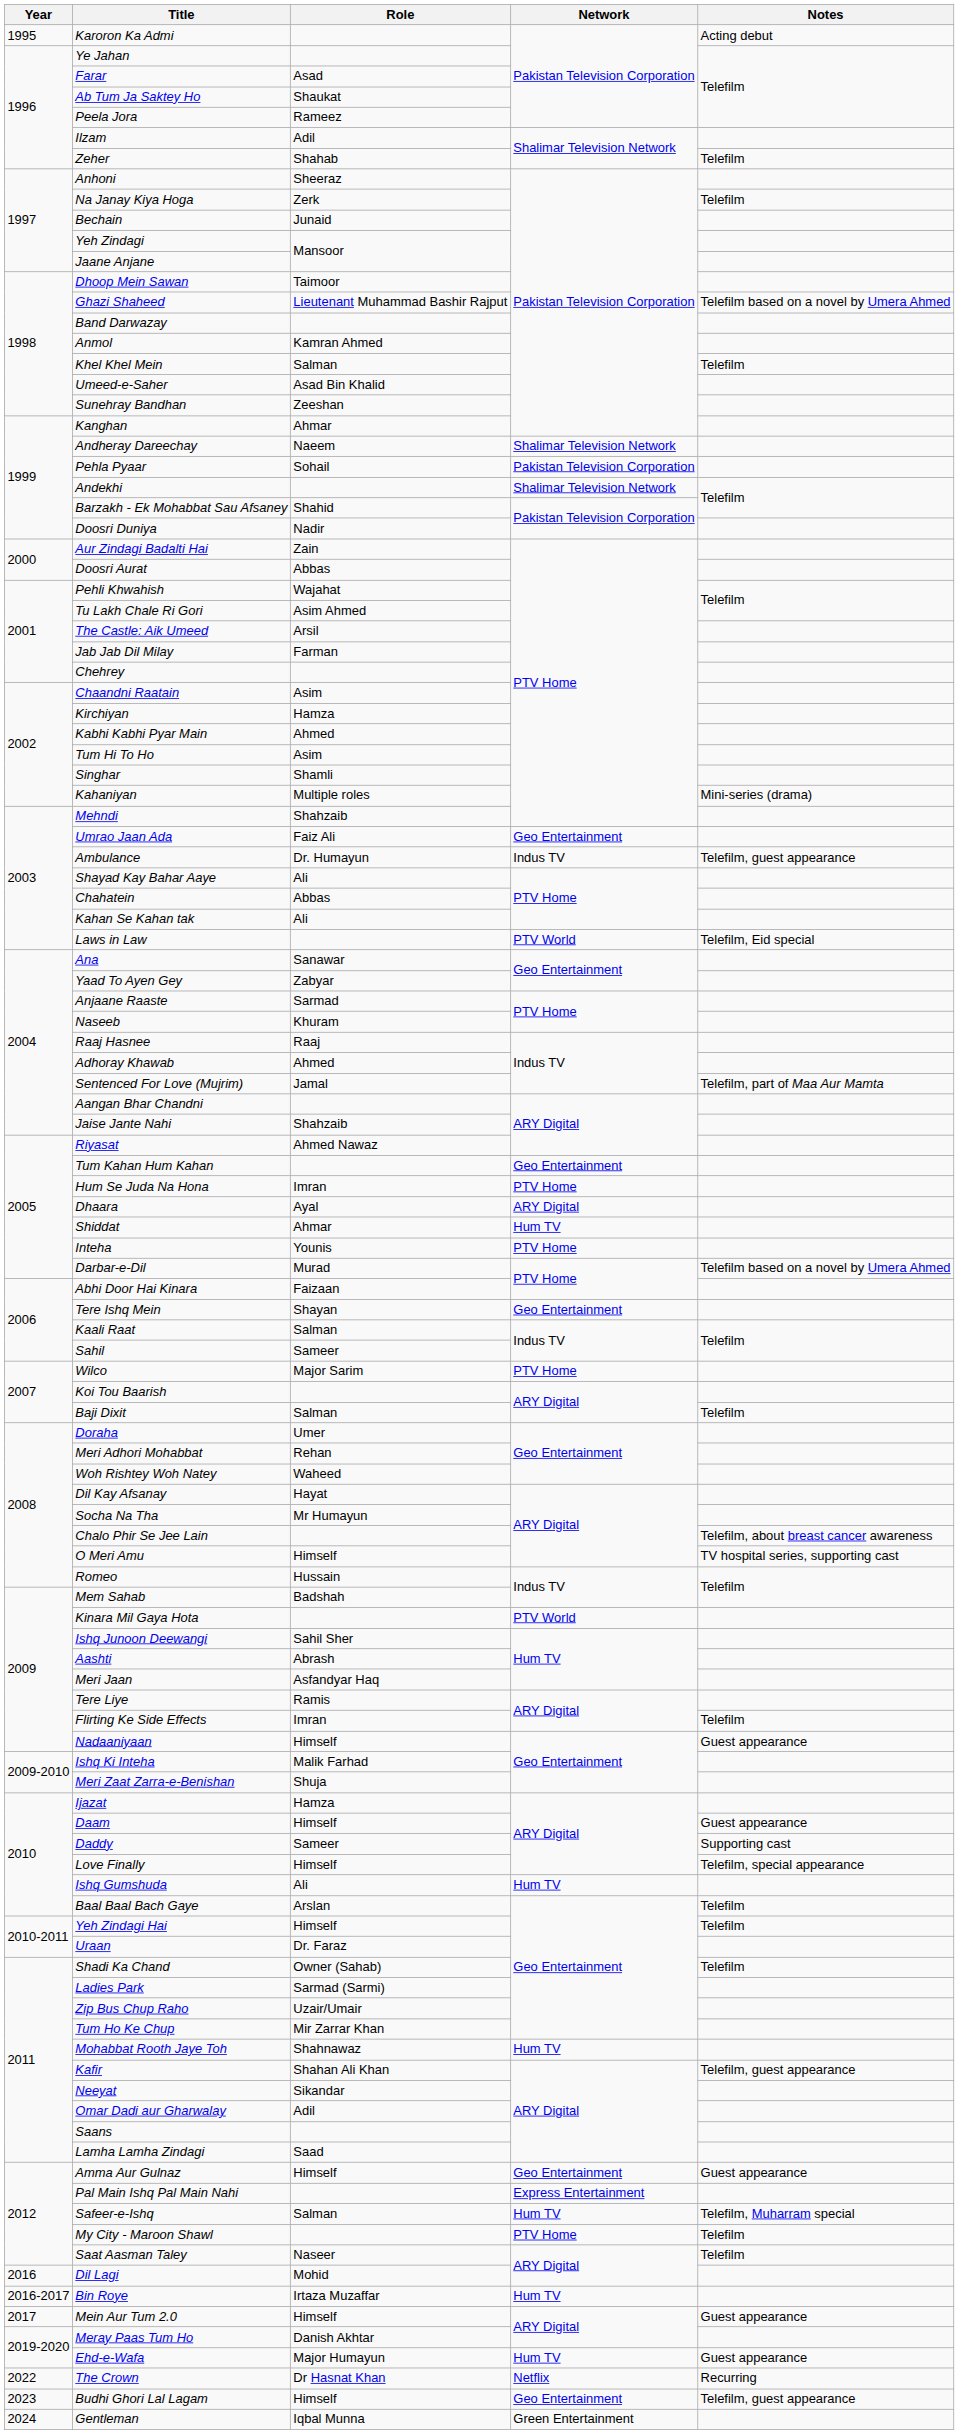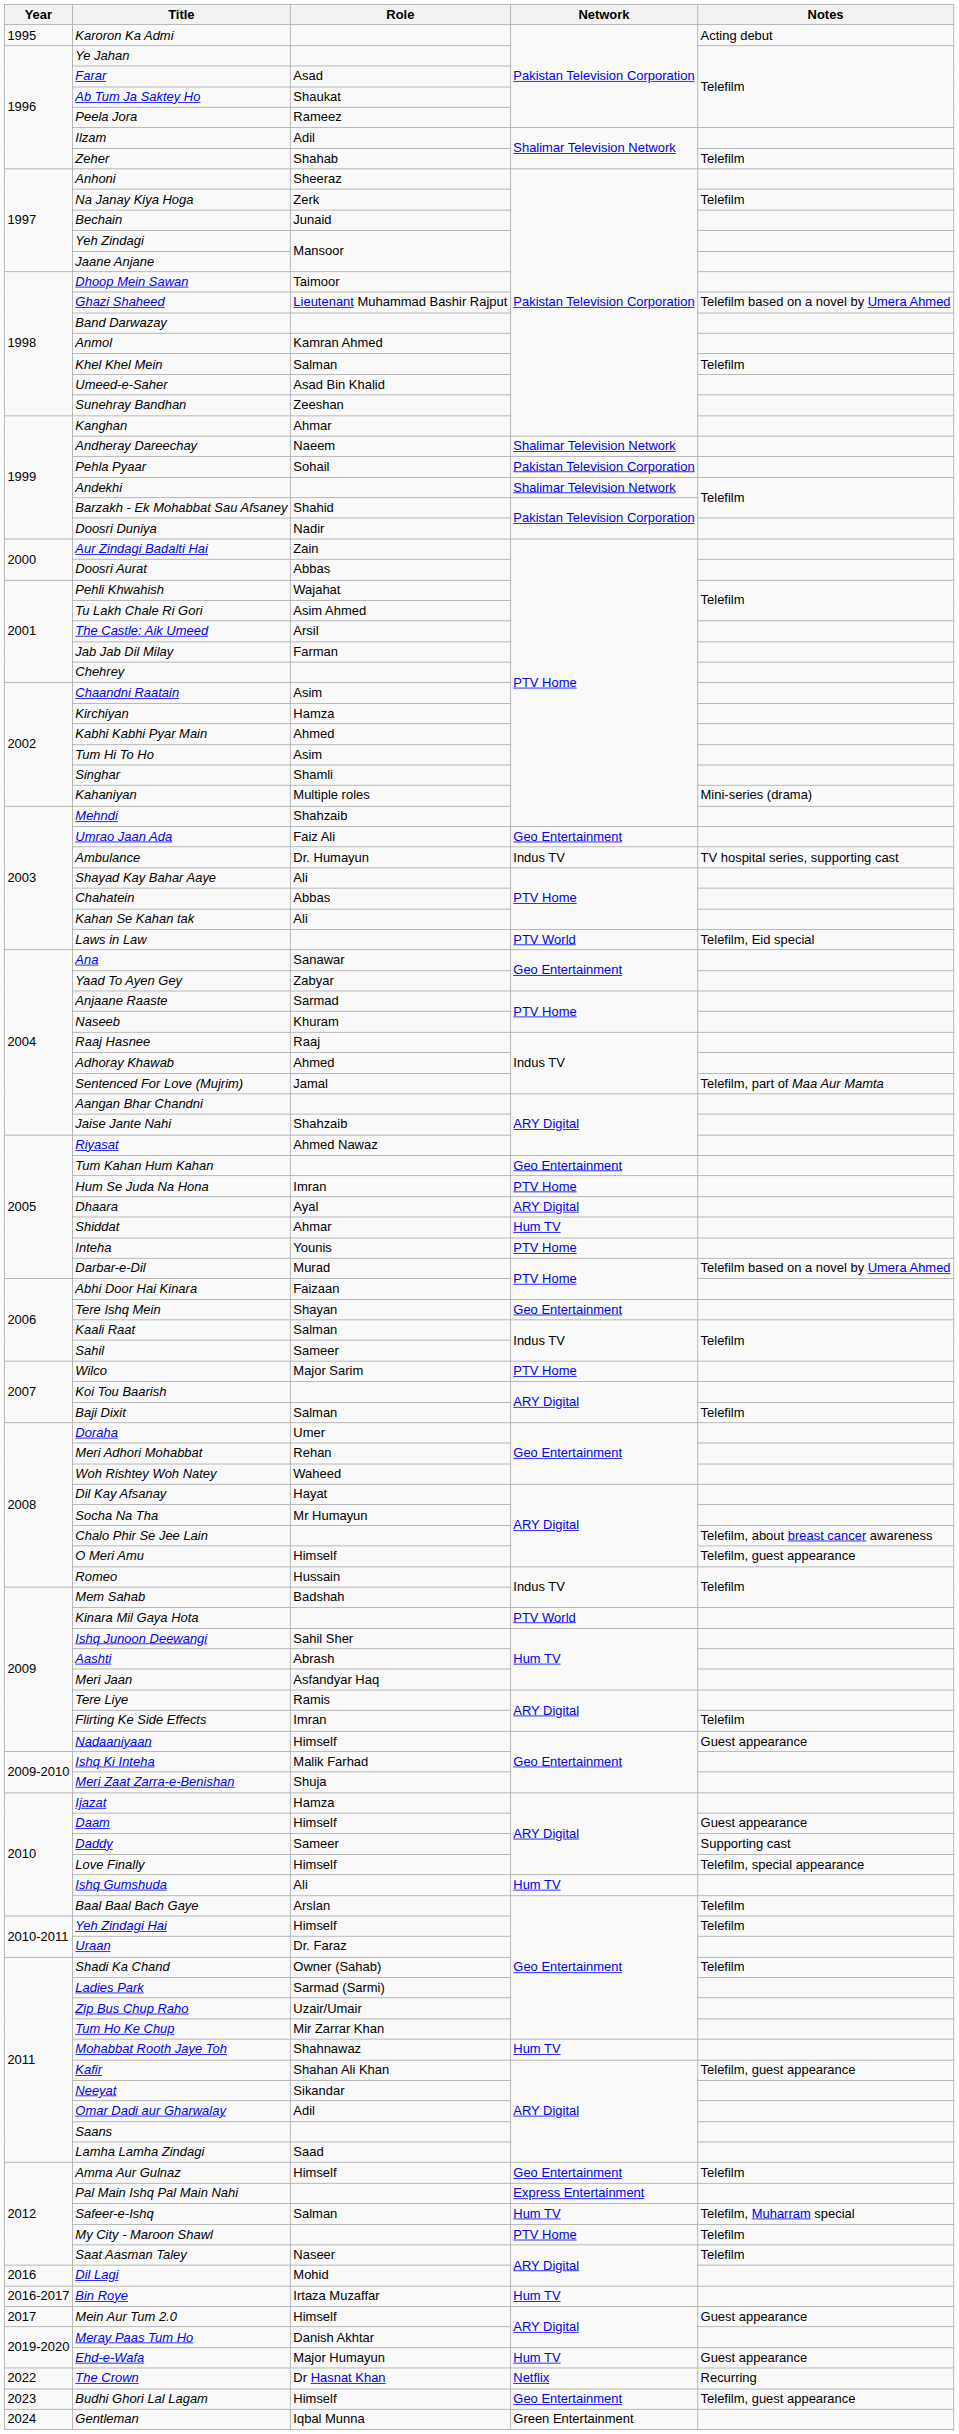Ambulance | Notes: Telefilm, guest appearance -> TV hospital series, supporting cast
O Meri Amu | Notes: TV hospital series, supporting cast -> Telefilm, guest appearance
Amma Aur Gulnaz | Notes: Guest appearance -> Telefilm
